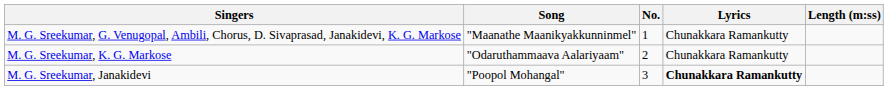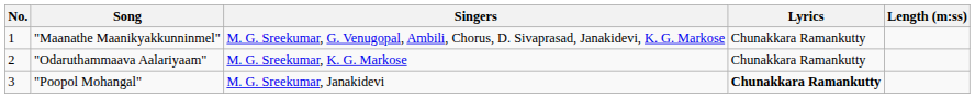columns swapped: No. <-> Singers
